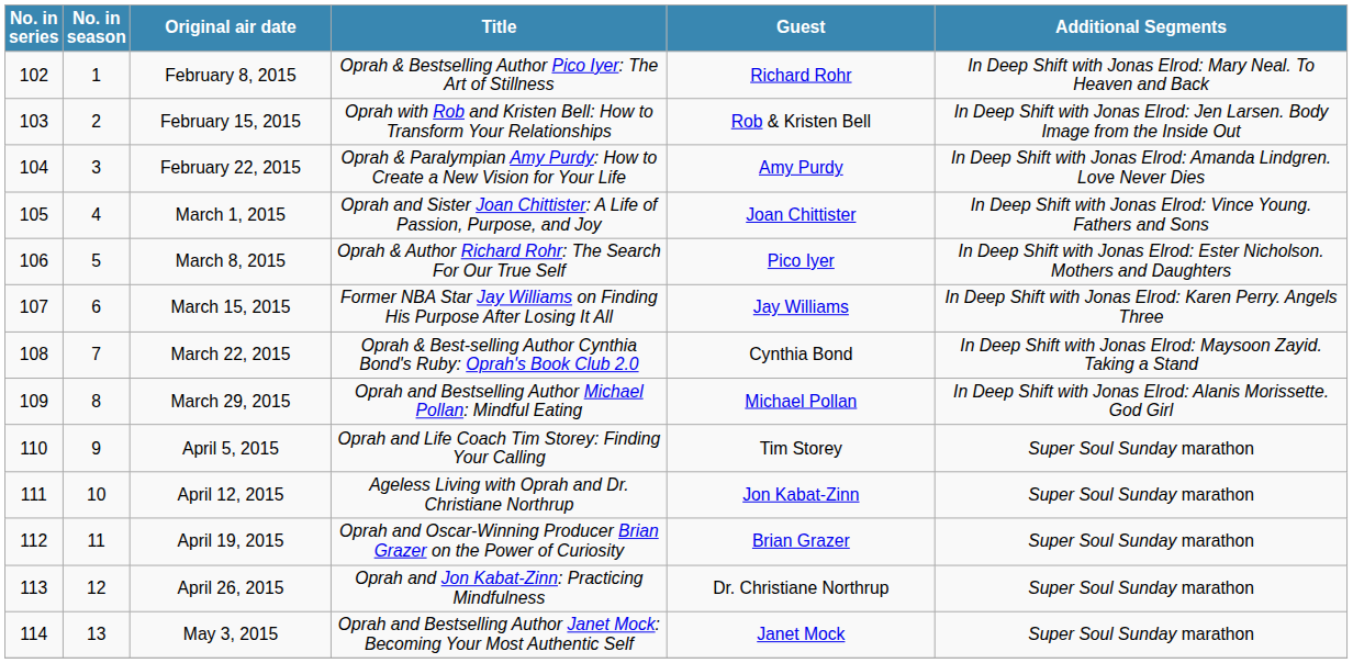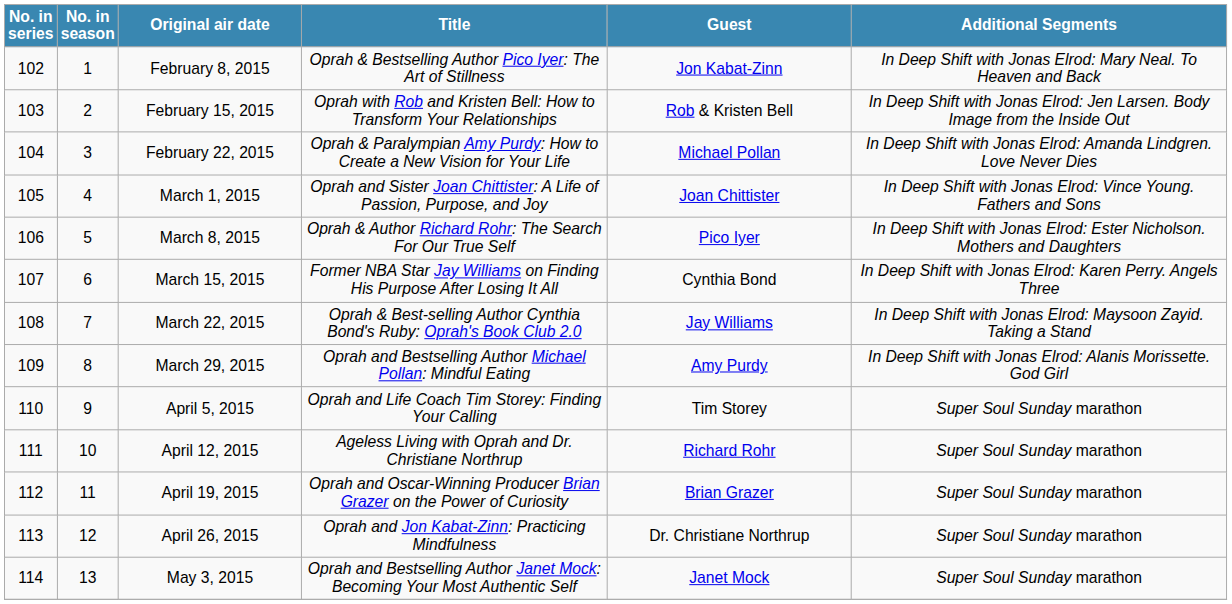February 8, 2015 | Guest: Richard Rohr -> Jon Kabat-Zinn
February 22, 2015 | Guest: Amy Purdy -> Michael Pollan
March 15, 2015 | Guest: Jay Williams -> Cynthia Bond
March 22, 2015 | Guest: Cynthia Bond -> Jay Williams
March 29, 2015 | Guest: Michael Pollan -> Amy Purdy
April 12, 2015 | Guest: Jon Kabat-Zinn -> Richard Rohr
